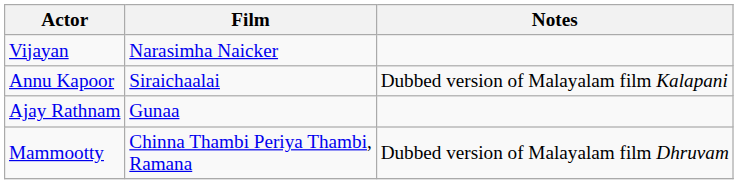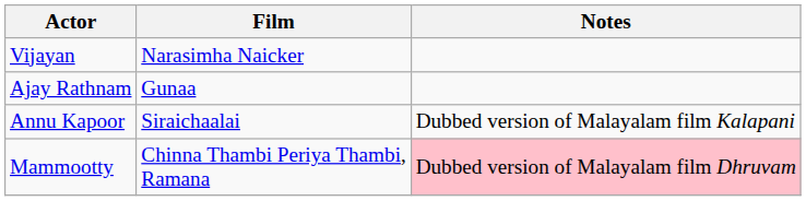rows swapped: Ajay Rathnam <-> Annu Kapoor
Mammootty | Notes: no background -> pink background
